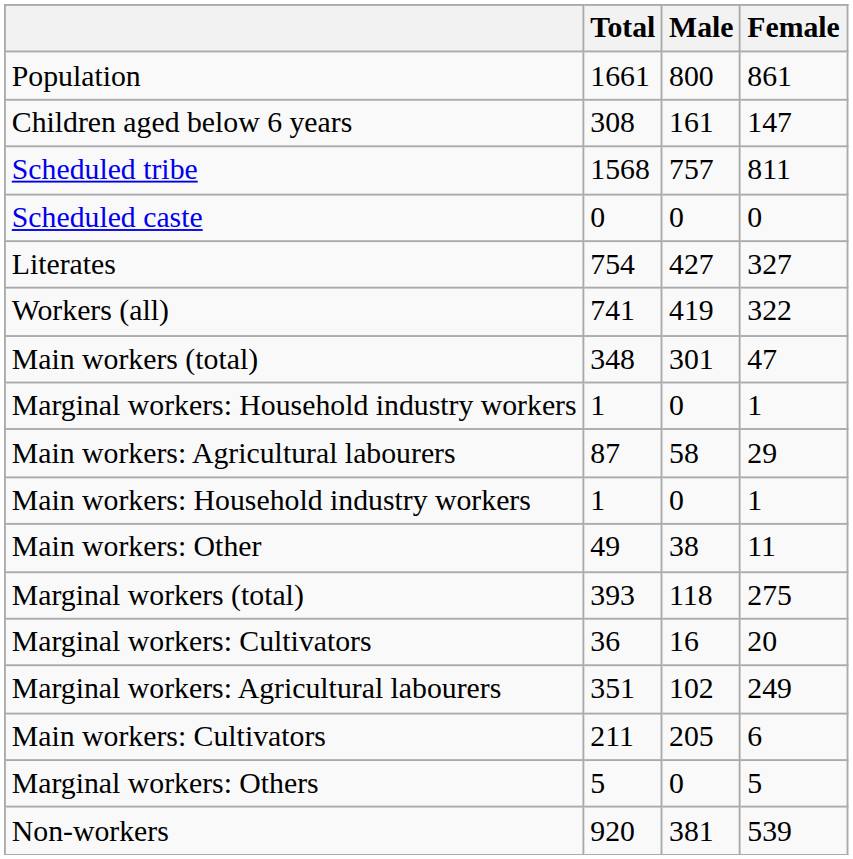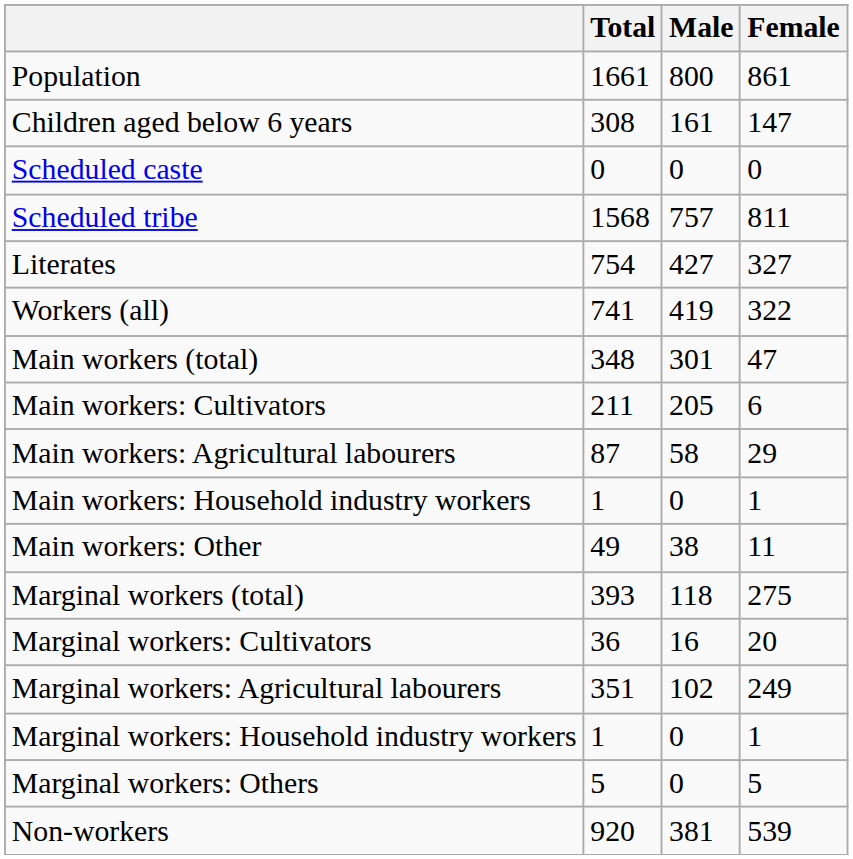rows swapped: Scheduled caste <-> Scheduled tribe
rows swapped: Main workers: Cultivators <-> Marginal workers: Household industry workers
